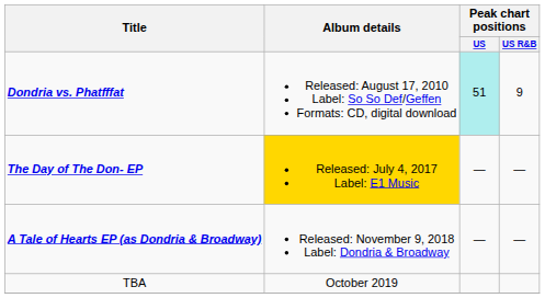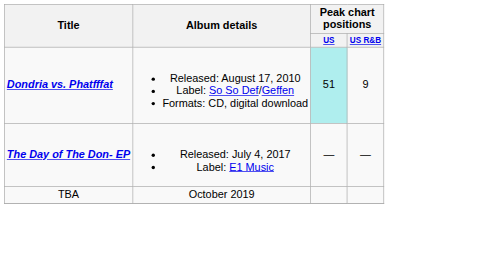The Day of The Don- EP | Album details: gold background -> no background
- row: A Tale of Hearts EP (as Dondria & Broadway) | Released: November 9, 2018 Label: Dondria & Broadway | — | —
